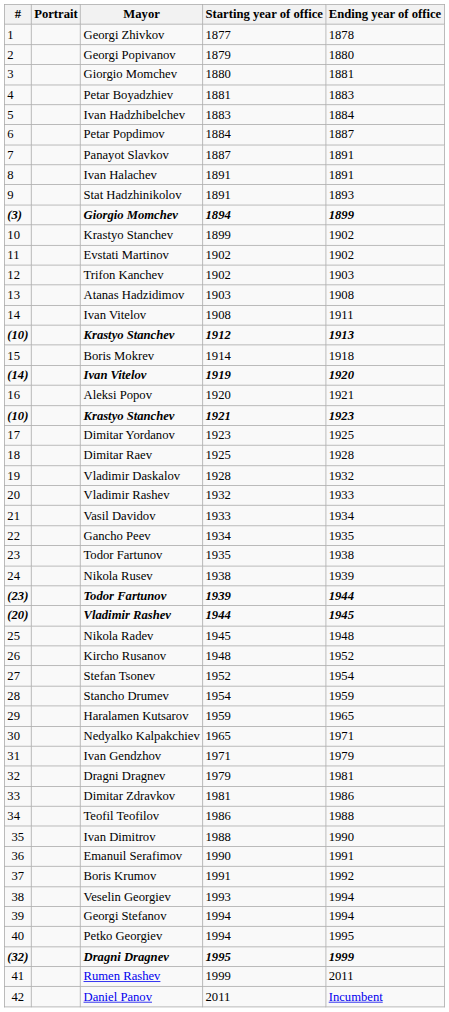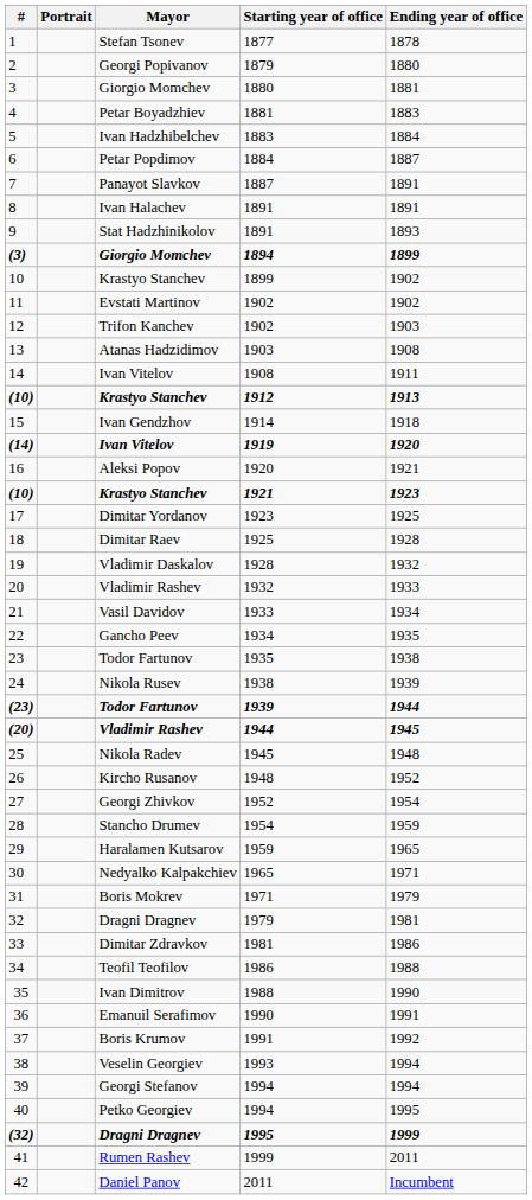1 | Mayor: Georgi Zhivkov -> Stefan Tsonev
15 | Mayor: Boris Mokrev -> Ivan Gendzhov
27 | Mayor: Stefan Tsonev -> Georgi Zhivkov
31 | Mayor: Ivan Gendzhov -> Boris Mokrev
